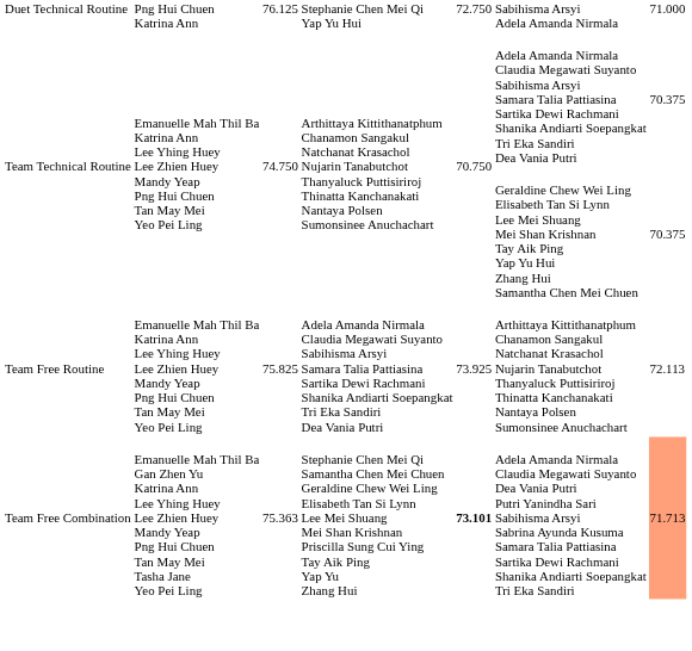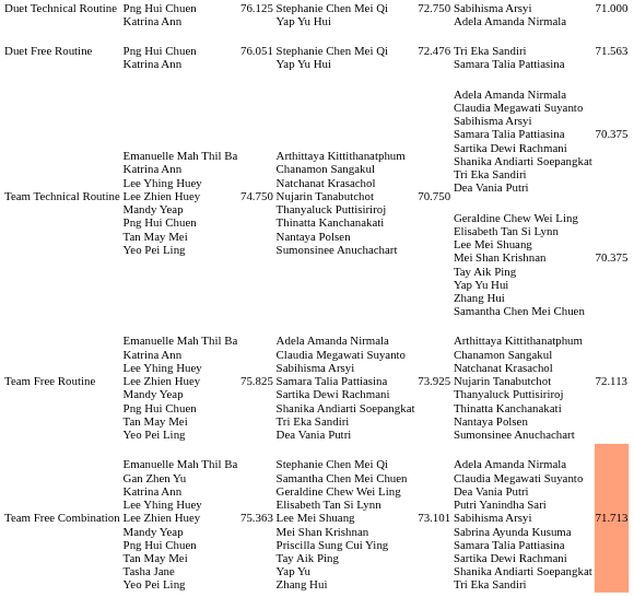+ row: Duet Free Routine | Png Hui Chuen Katrina Ann | 76.051 | Stephanie Chen Mei Qi Yap Yu Hui | 72.476 | Tri Eka Sandiri Samara Talia Pattiasina | 71.563
Team Free Combination | column 5: bold -> normal
